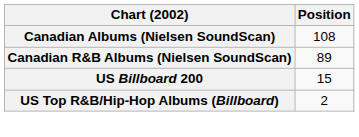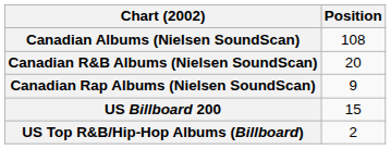Canadian R&B Albums (Nielsen SoundScan) | Position: 89 -> 20
+ row: Canadian Rap Albums (Nielsen SoundScan) | 9
